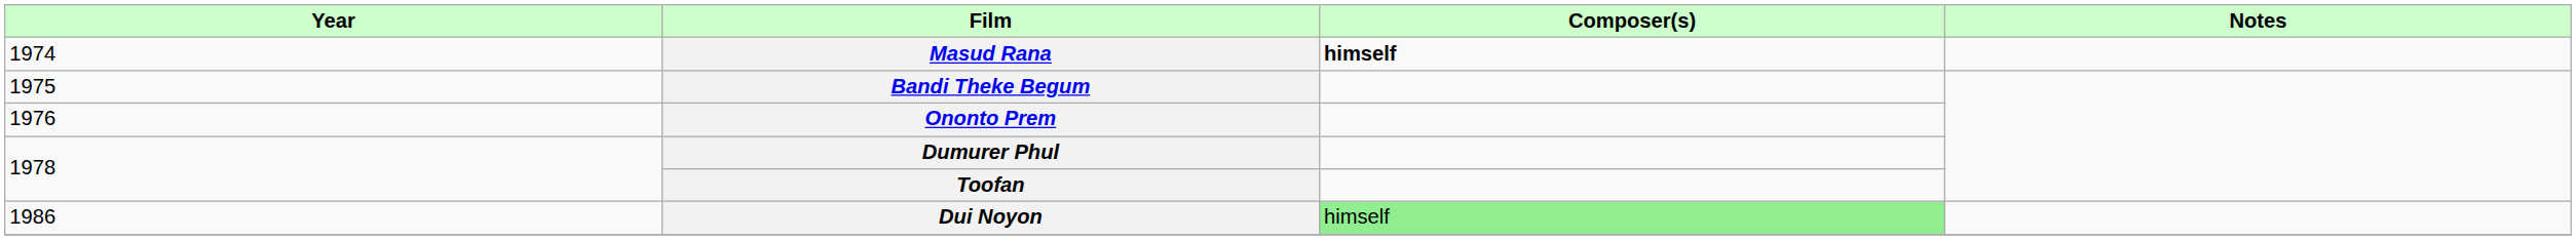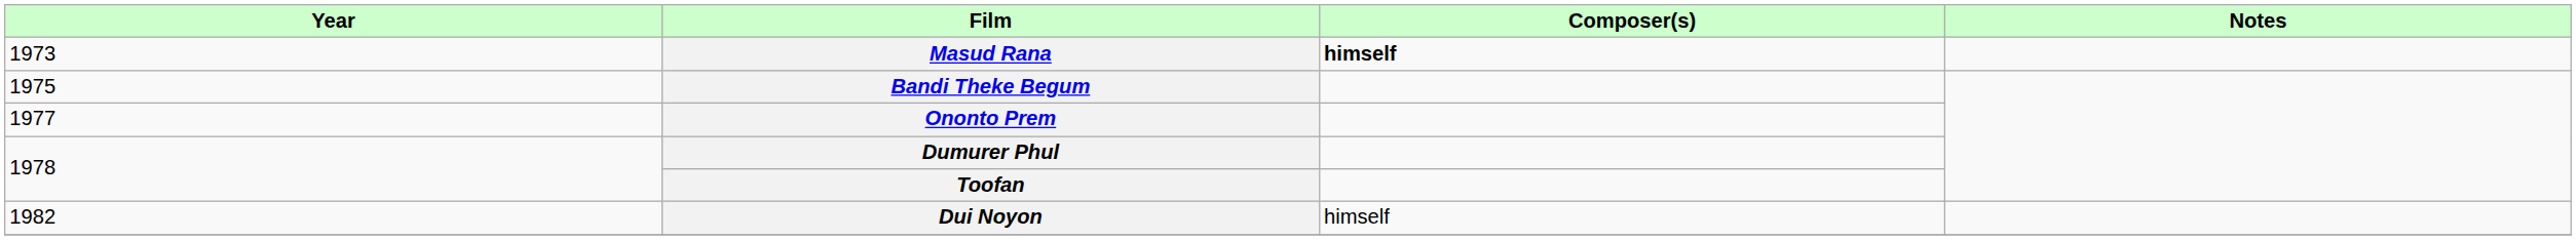Masud Rana | Year: 1974 -> 1973
Ononto Prem | Year: 1976 -> 1977
Dui Noyon | Year: 1986 -> 1982
Dui Noyon | Composer(s): lightgreen background -> no background
